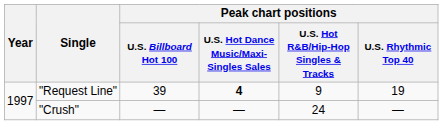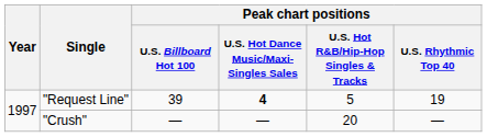"Request Line" | Peak chart positions / U.S. Hot R&B/Hip-Hop Singles & Tracks: 9 -> 5
"Crush" | Peak chart positions / U.S. Hot R&B/Hip-Hop Singles & Tracks: 24 -> 20
